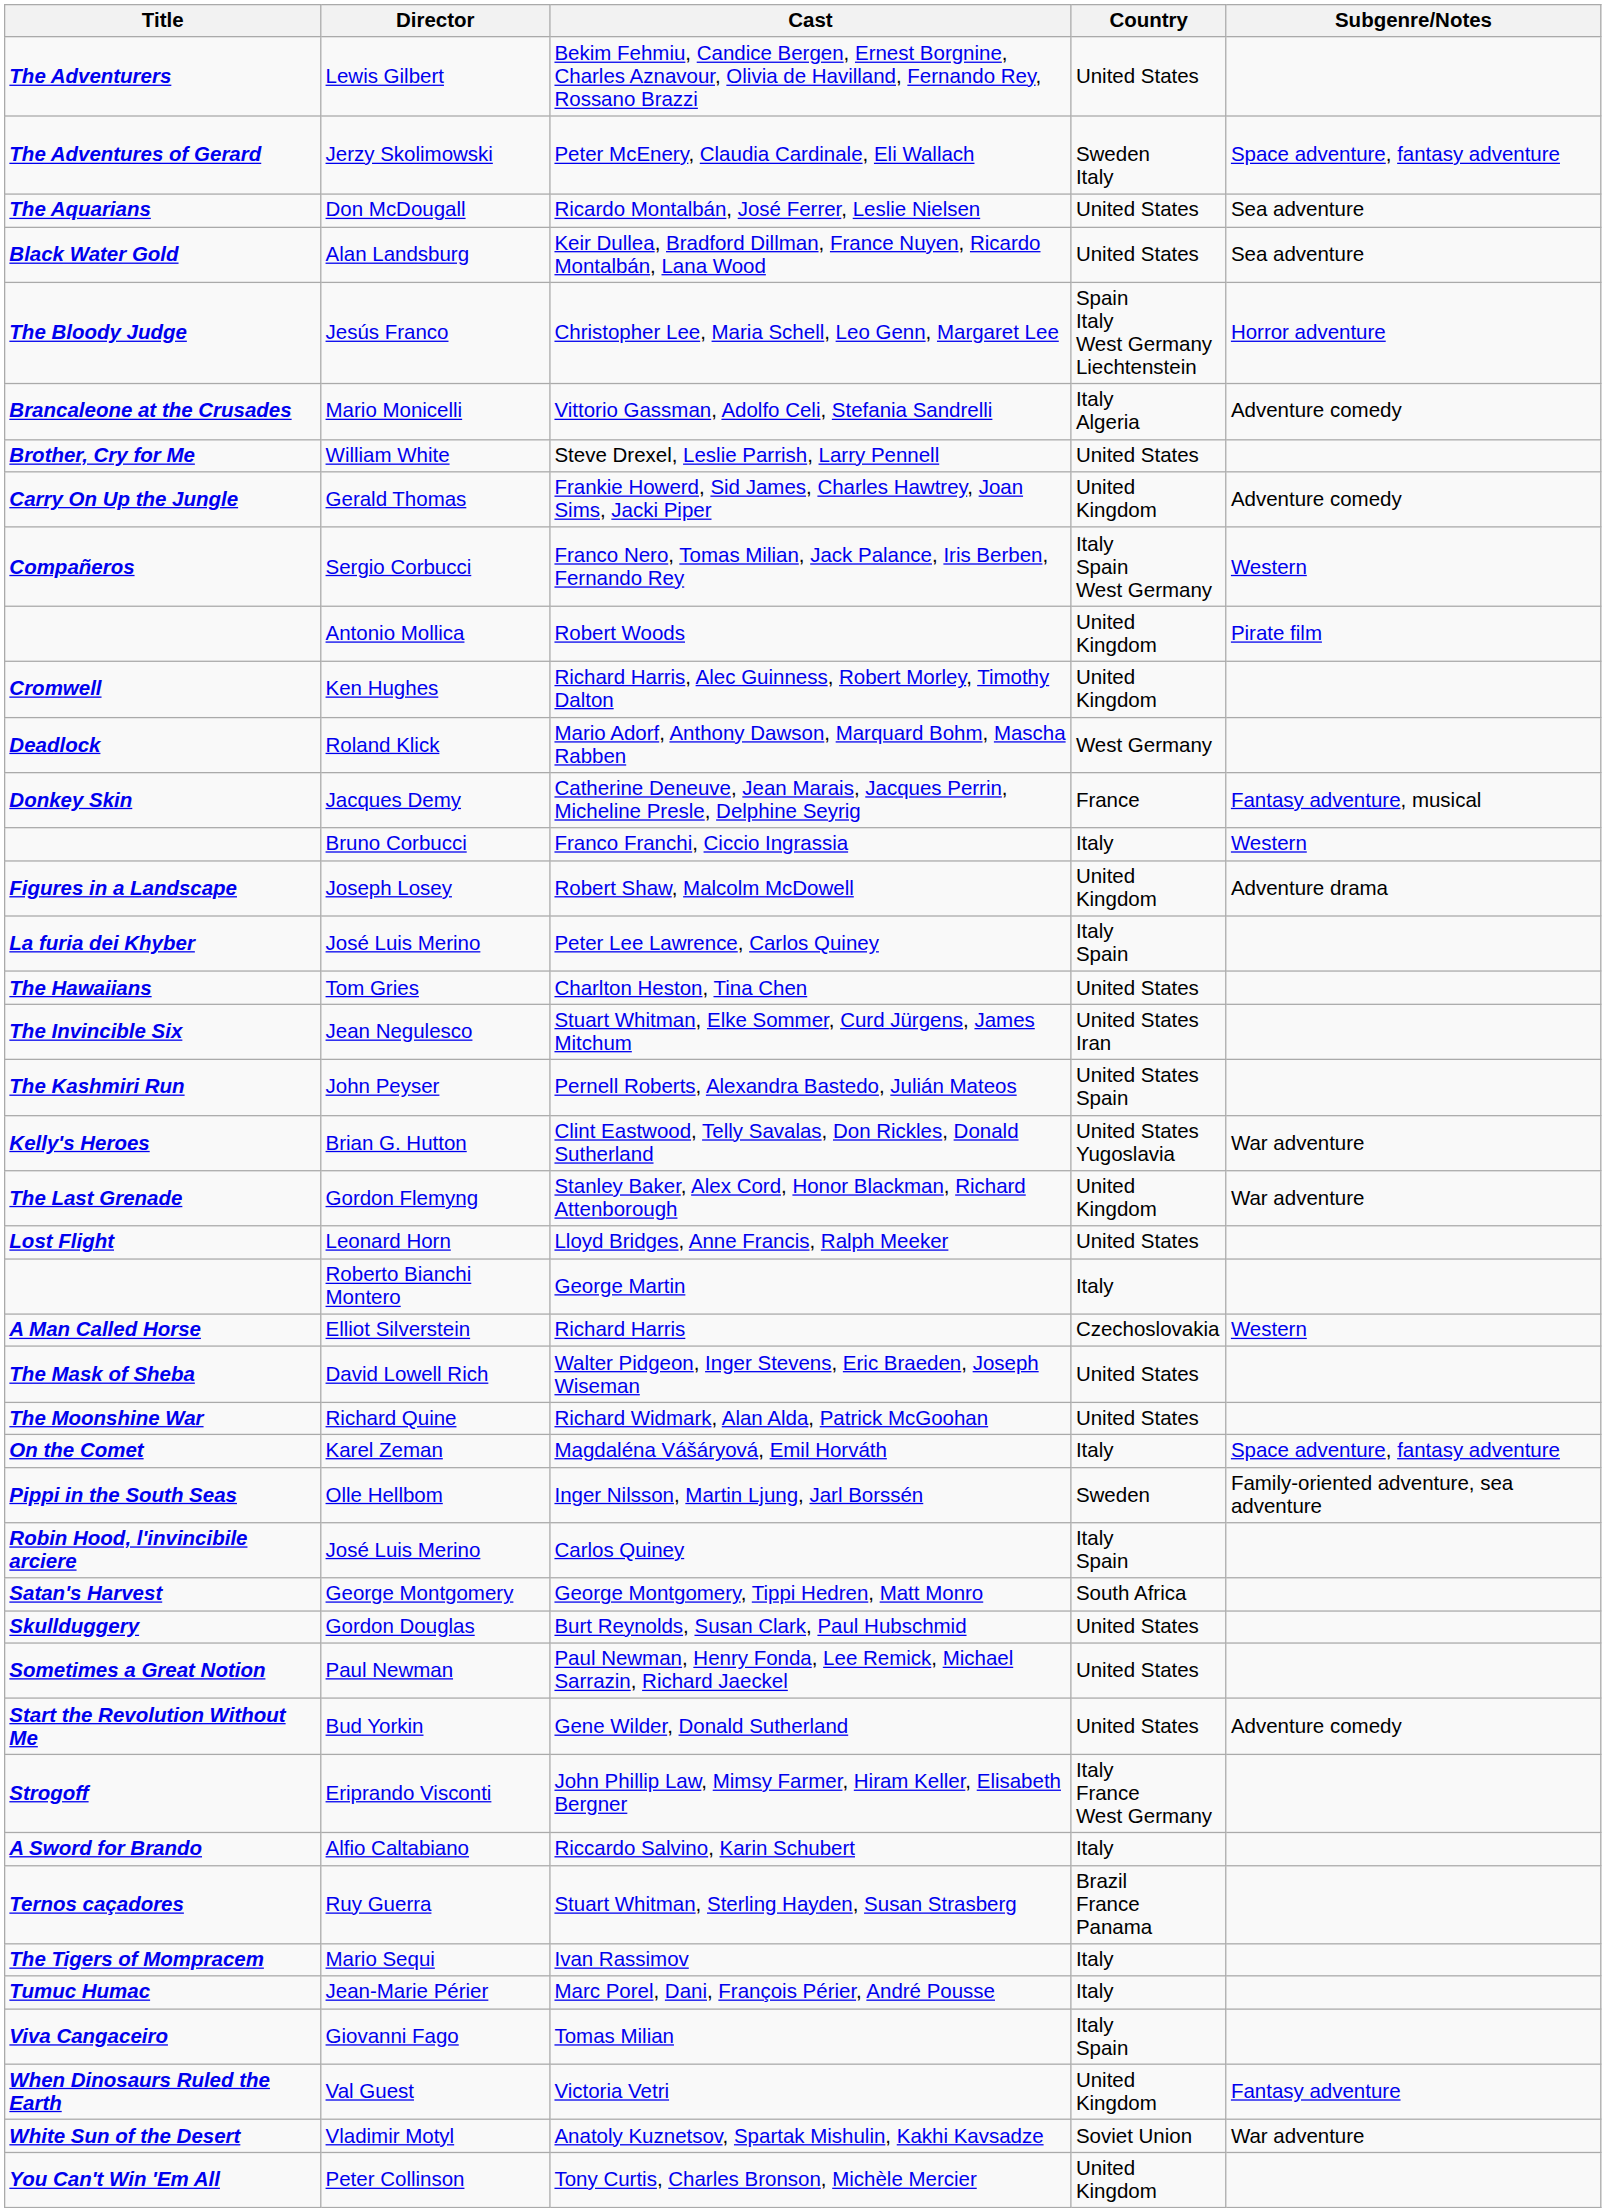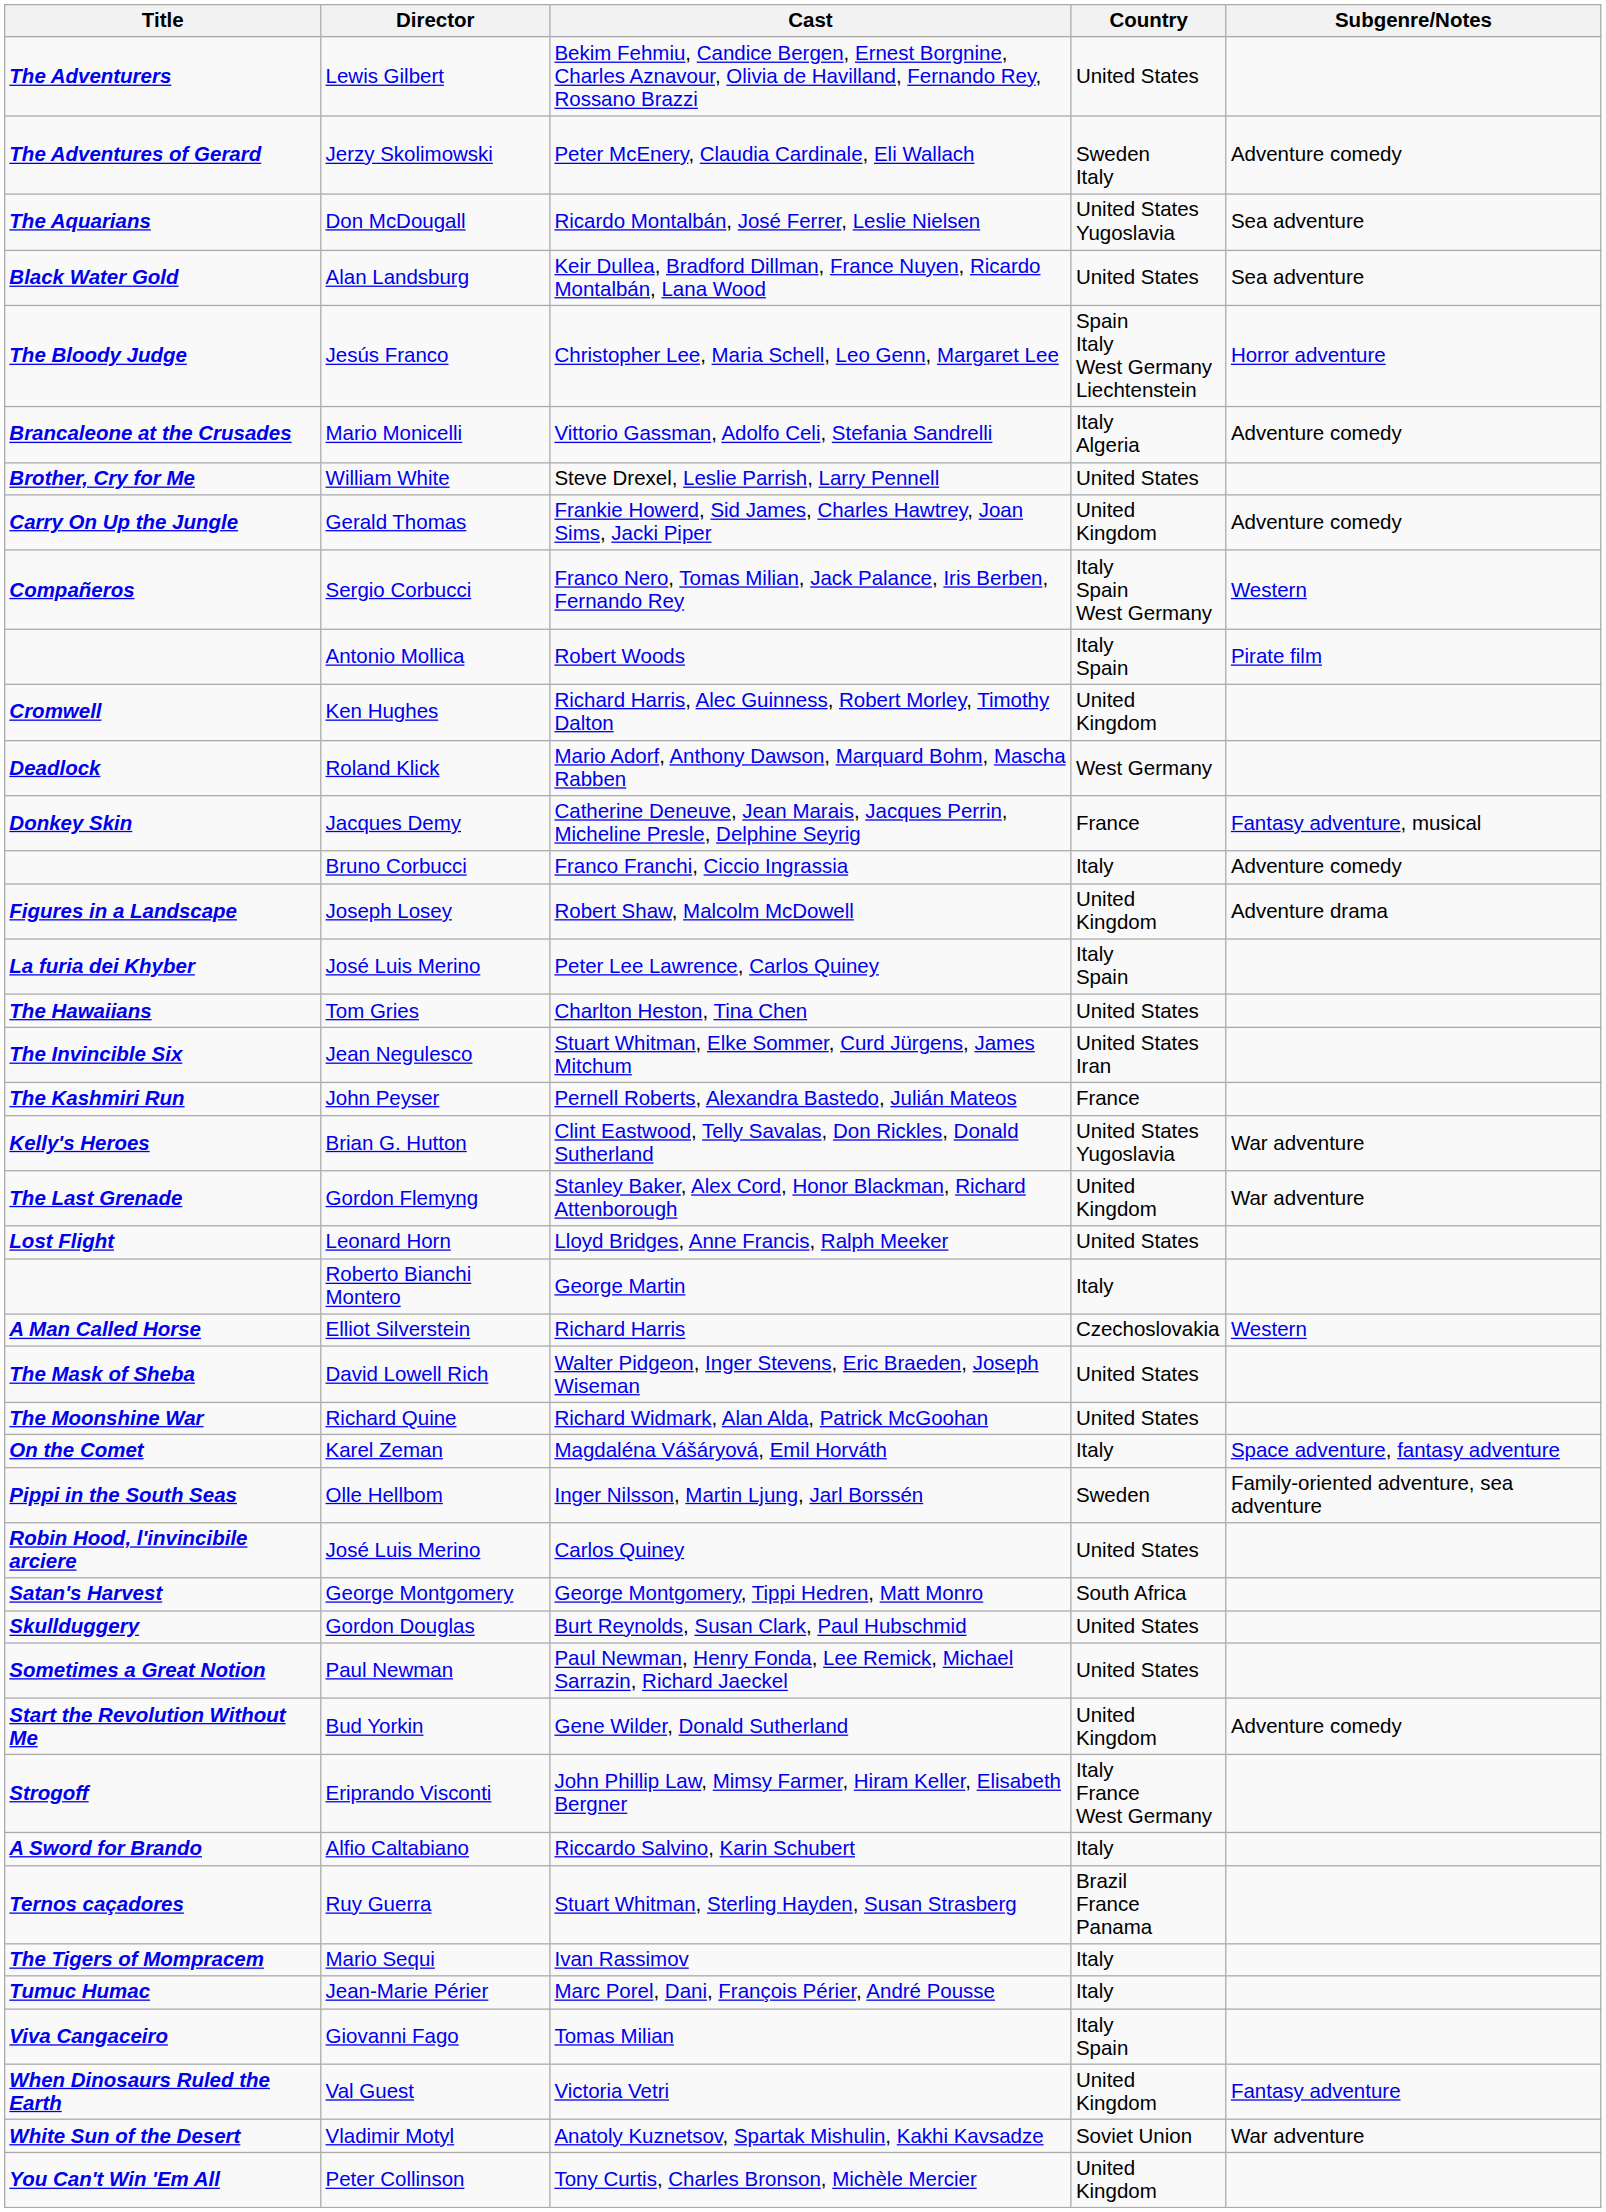Peter McEnery, Claudia Cardinale, Eli Wallach | Subgenre/Notes: Space adventure, fantasy adventure -> Adventure comedy
Ricardo Montalbán, José Ferrer, Leslie Nielsen | Country: United States -> United States Yugoslavia
Robert Woods | Country: United Kingdom -> Italy Spain
Franco Franchi, Ciccio Ingrassia | Subgenre/Notes: Western -> Adventure comedy
Pernell Roberts, Alexandra Bastedo, Julián Mateos | Country: United States Spain -> France
Carlos Quiney | Country: Italy Spain -> United States
Gene Wilder, Donald Sutherland | Country: United States -> United Kingdom
